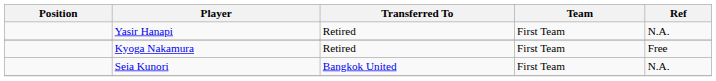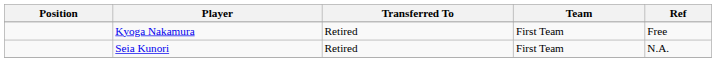- row: Yasir Hanapi | Retired | First Team | N.A.
Seia Kunori | Transferred To: Bangkok United -> Retired
